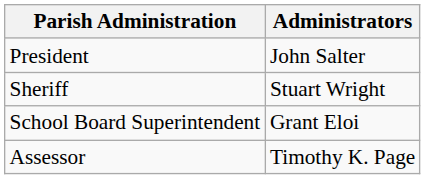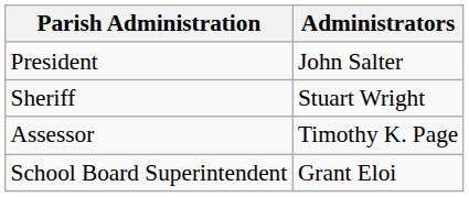rows swapped: Assessor <-> School Board Superintendent
